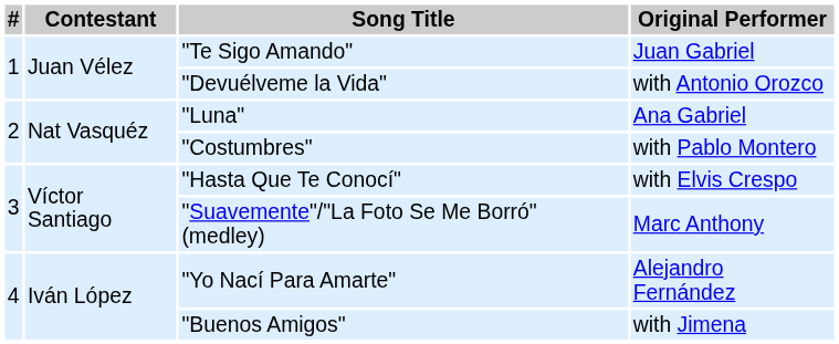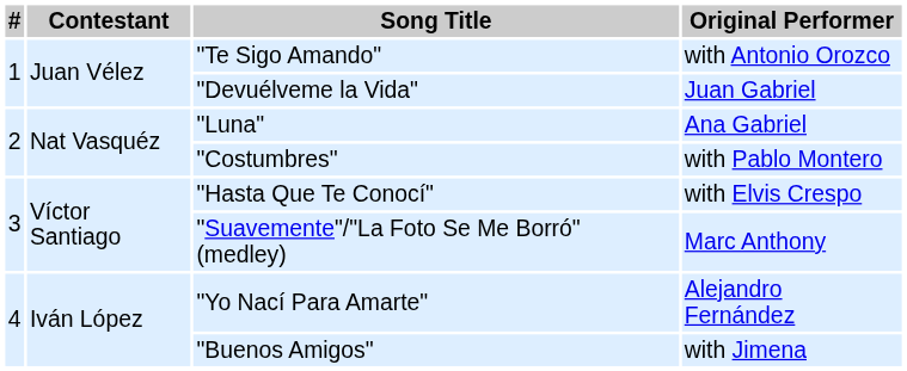"Te Sigo Amando" | Original Performer: Juan Gabriel -> with Antonio Orozco
"Devuélveme la Vida" | Original Performer: with Antonio Orozco -> Juan Gabriel
